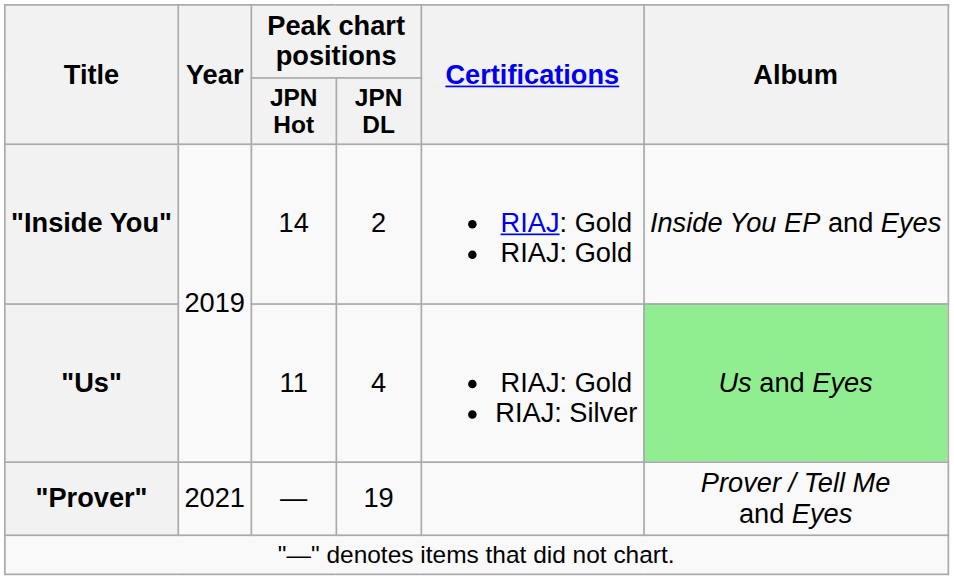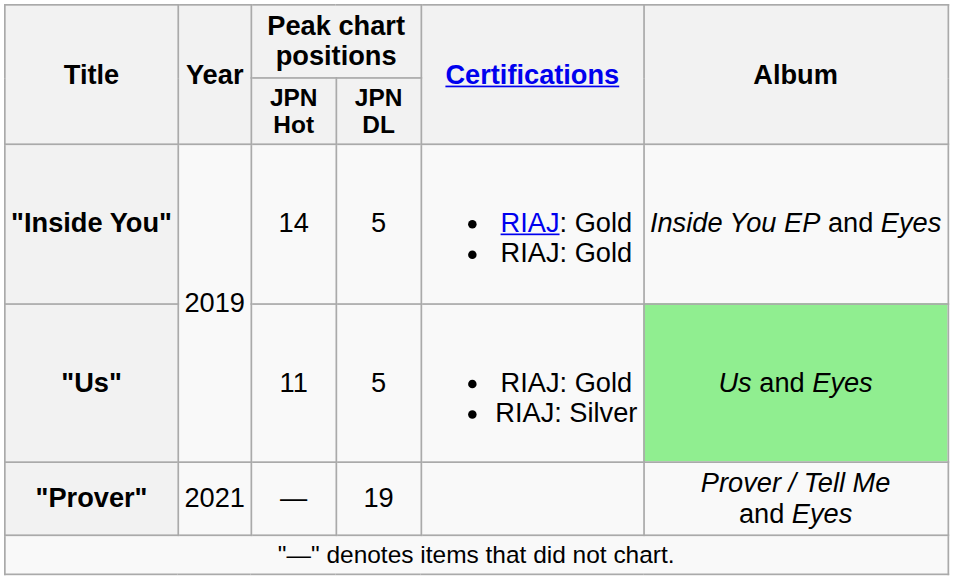"Inside You" | Peak chart positions / JPN DL: 2 -> 5
"Us" | Peak chart positions / JPN DL: 4 -> 5
